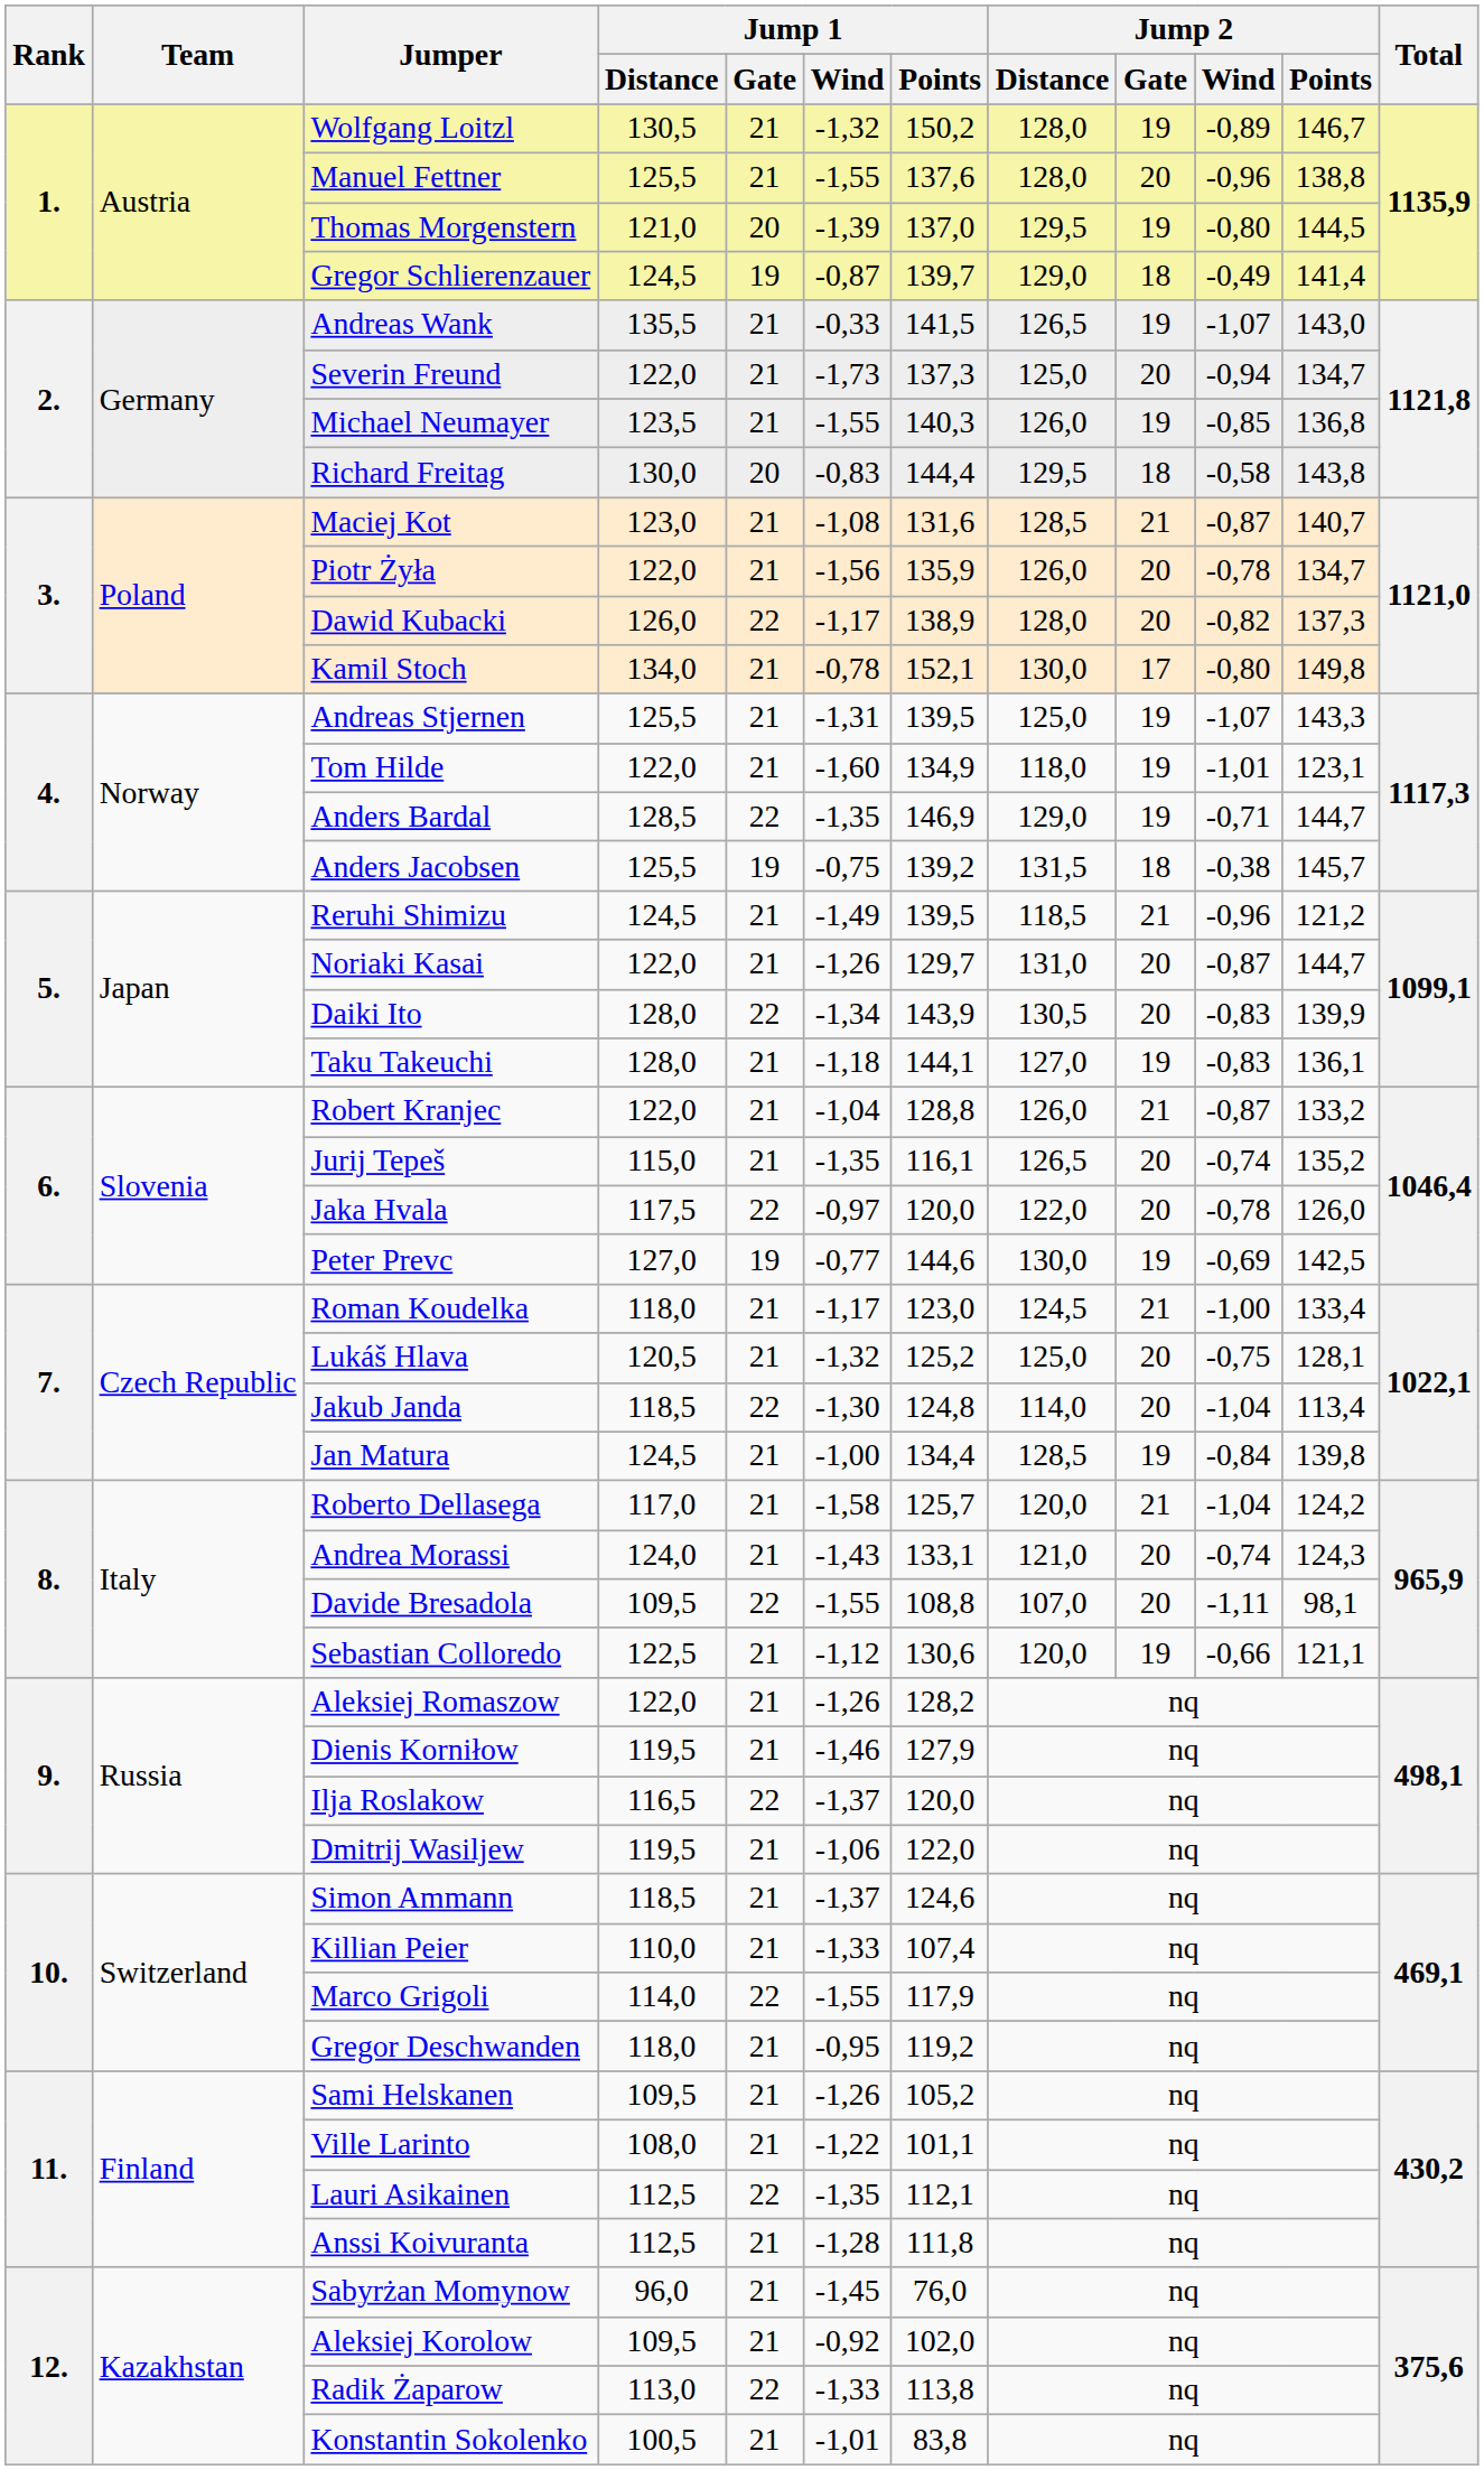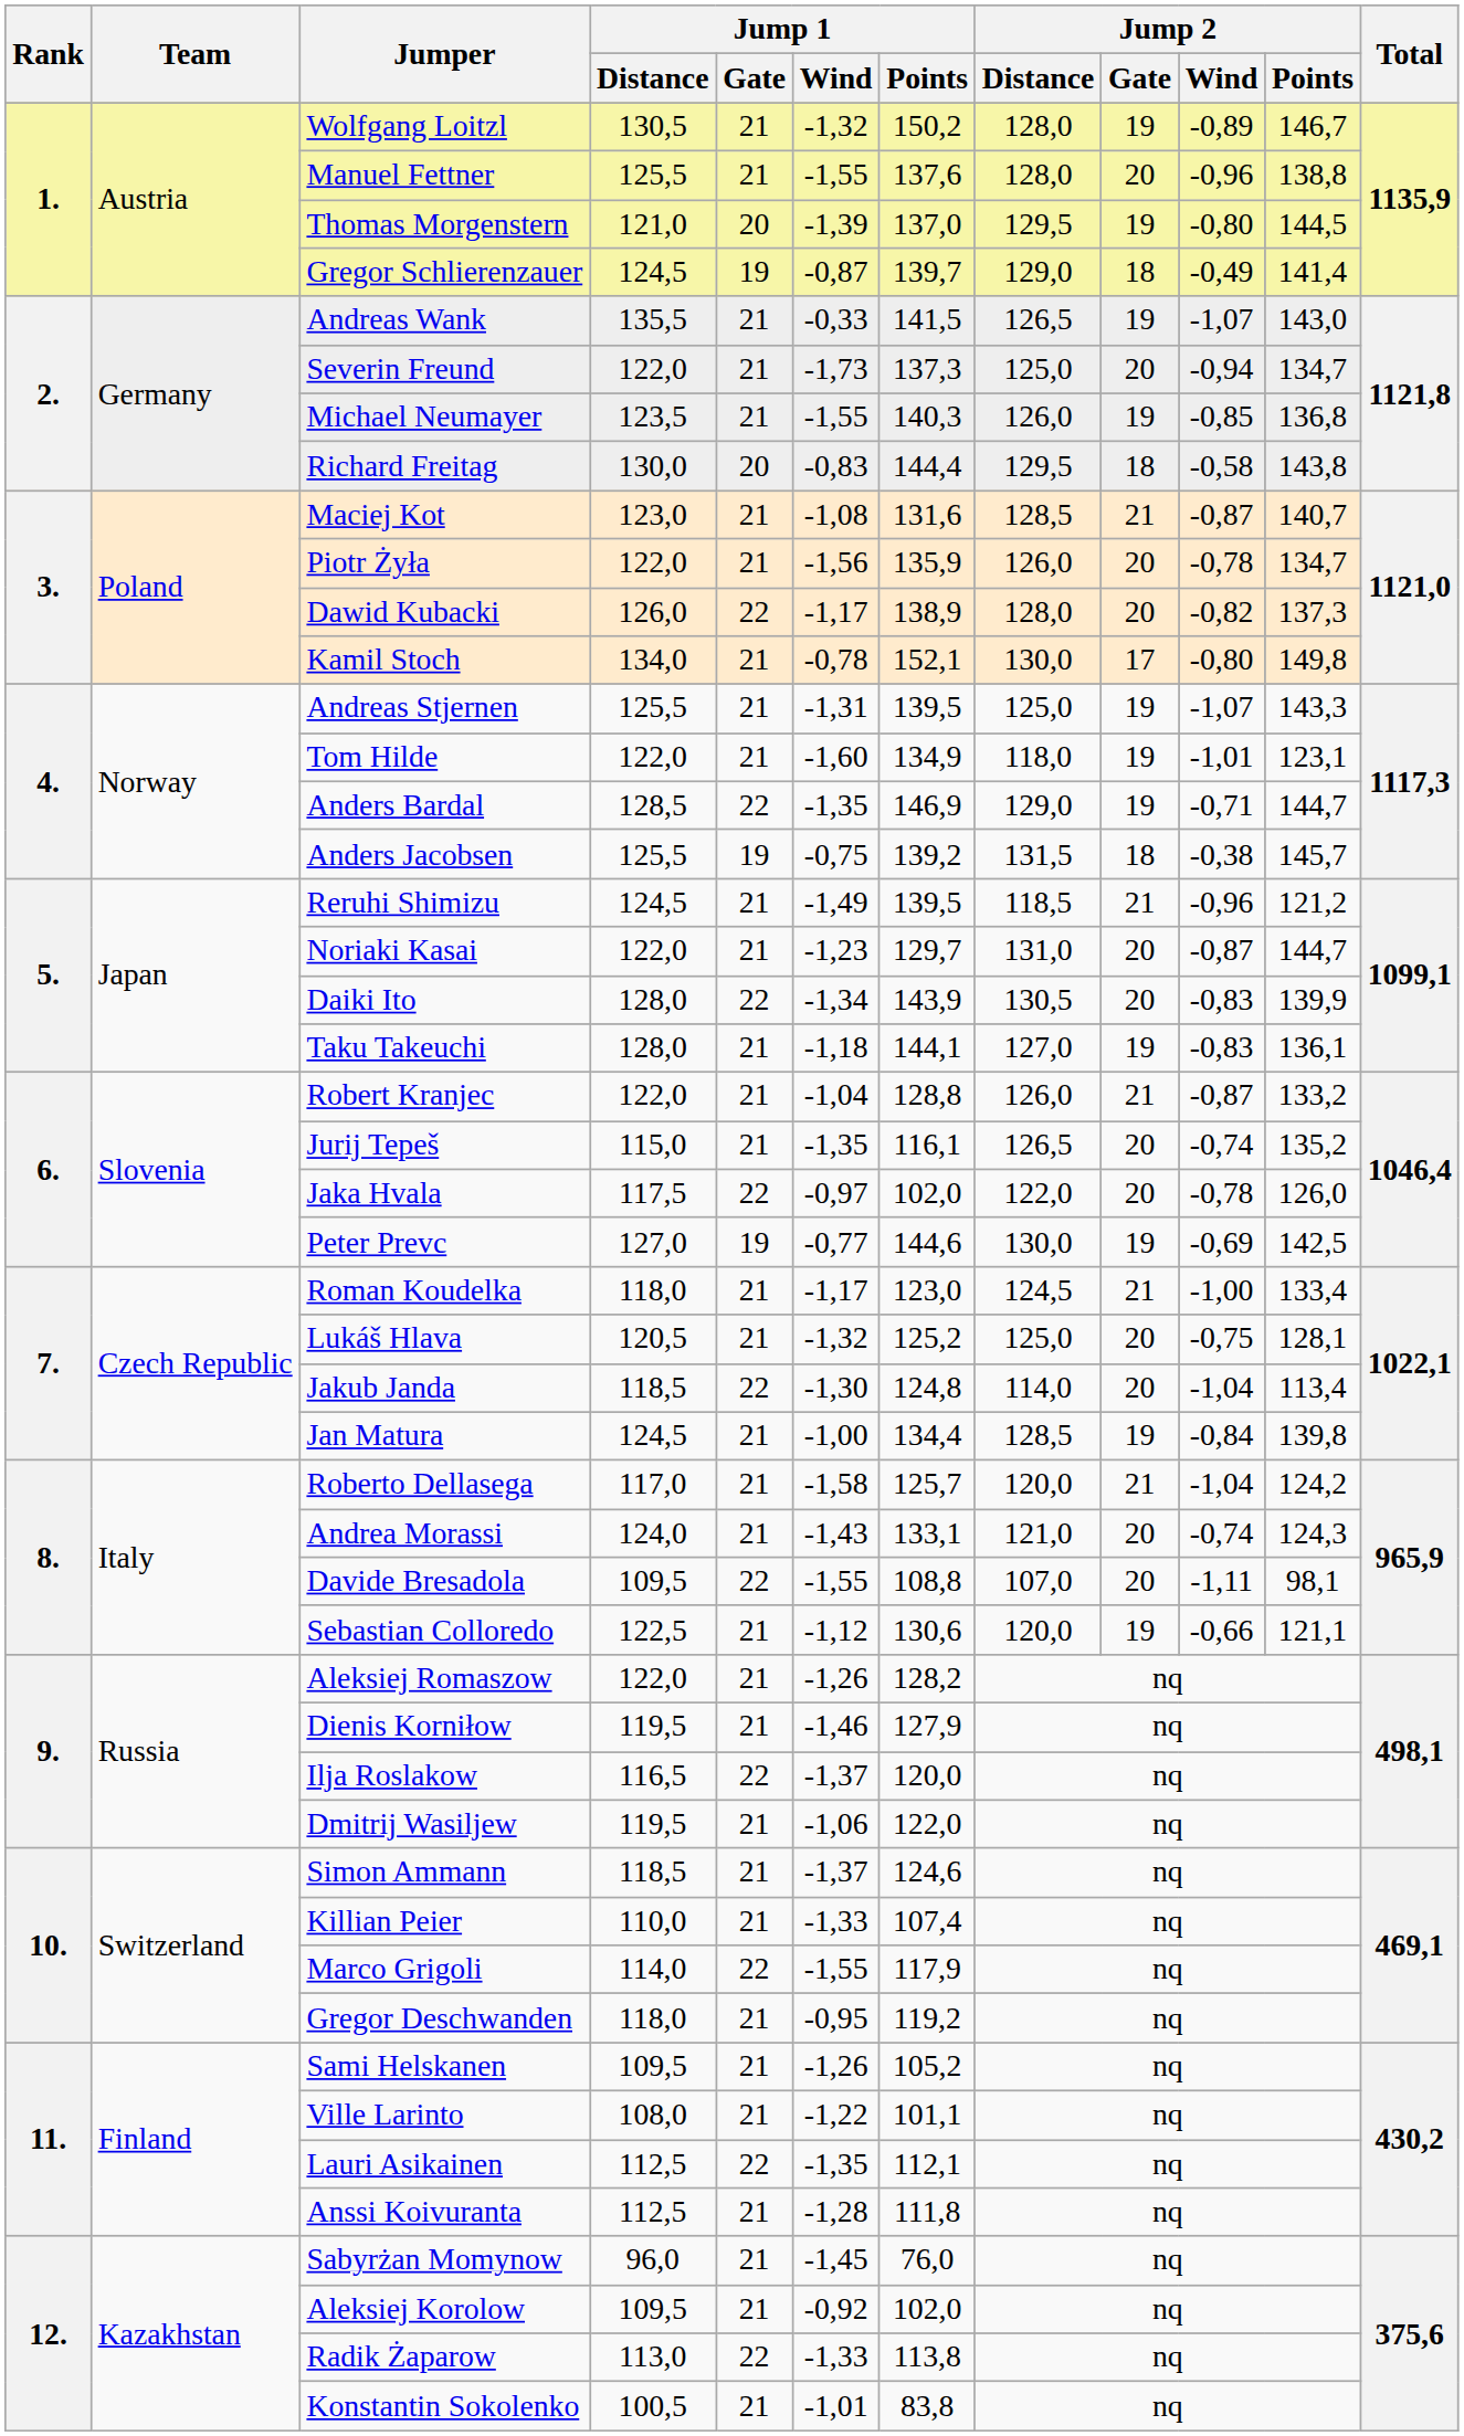Noriaki Kasai | Jump 1 / Wind: -1,26 -> -1,23
Jaka Hvala | Jump 1 / Points: 120,0 -> 102,0
